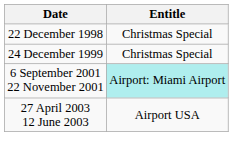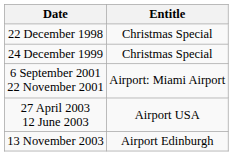6 September 2001 22 November 2001 | Entitle: paleturquoise background -> no background
+ row: 13 November 2003 | Airport Edinburgh
